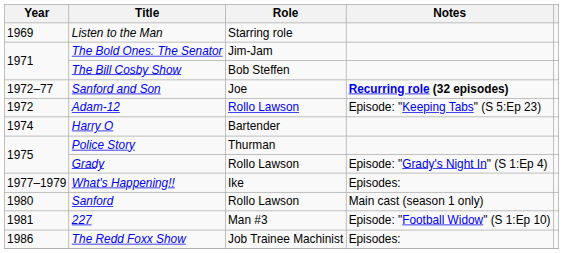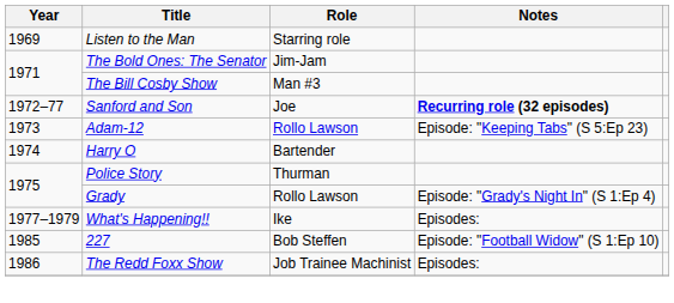The Bill Cosby Show | Role: Bob Steffen -> Man #3
Adam-12 | Year: 1972 -> 1973
- row: 1980 | Sanford | Rollo Lawson | Main cast (season 1 only)
227 | Year: 1981 -> 1985
227 | Role: Man #3 -> Bob Steffen
